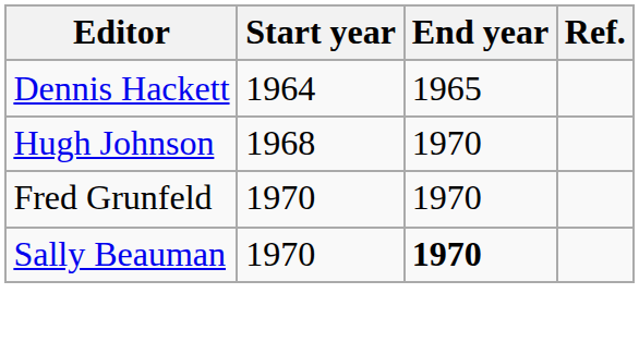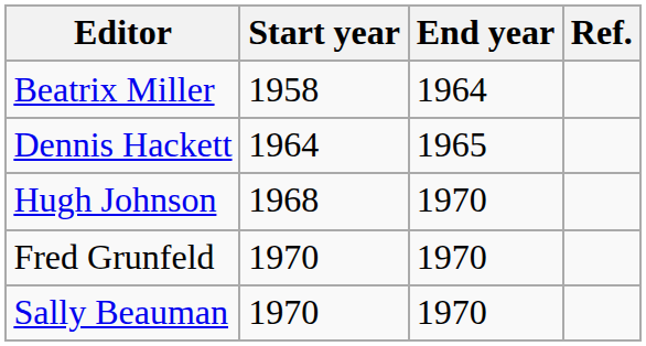+ row: Beatrix Miller | 1958 | 1964
Sally Beauman | End year: bold -> normal
